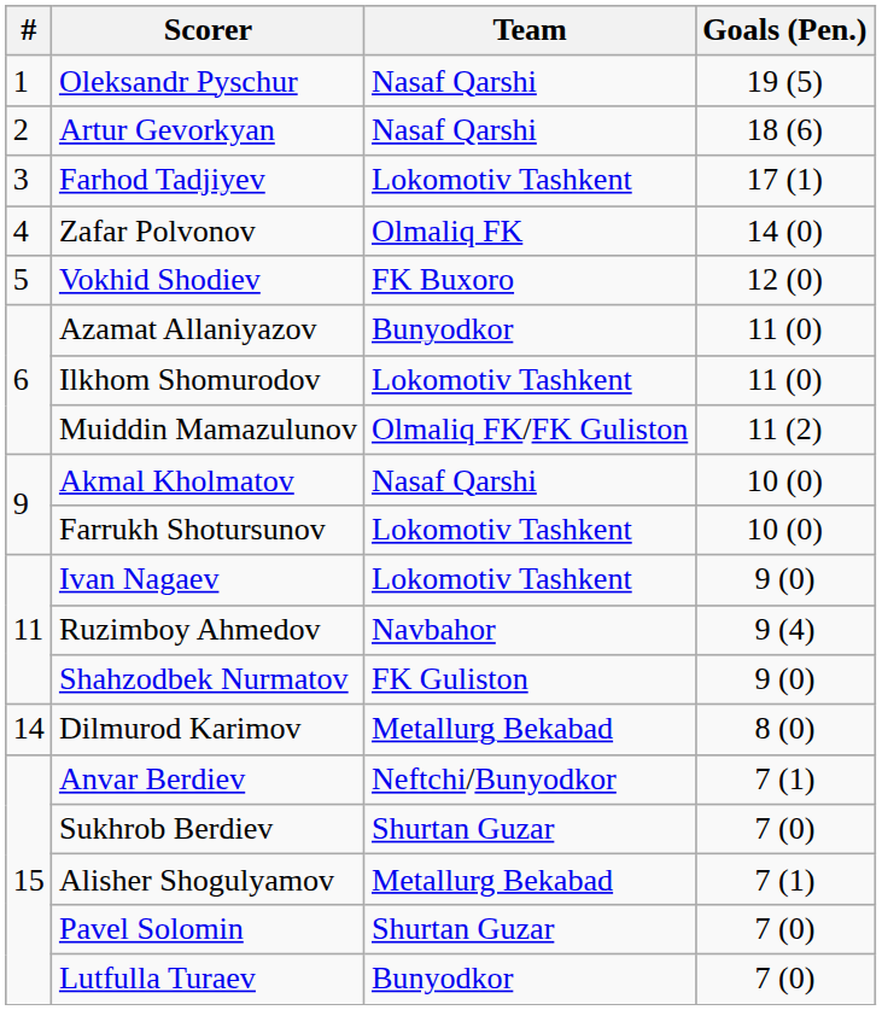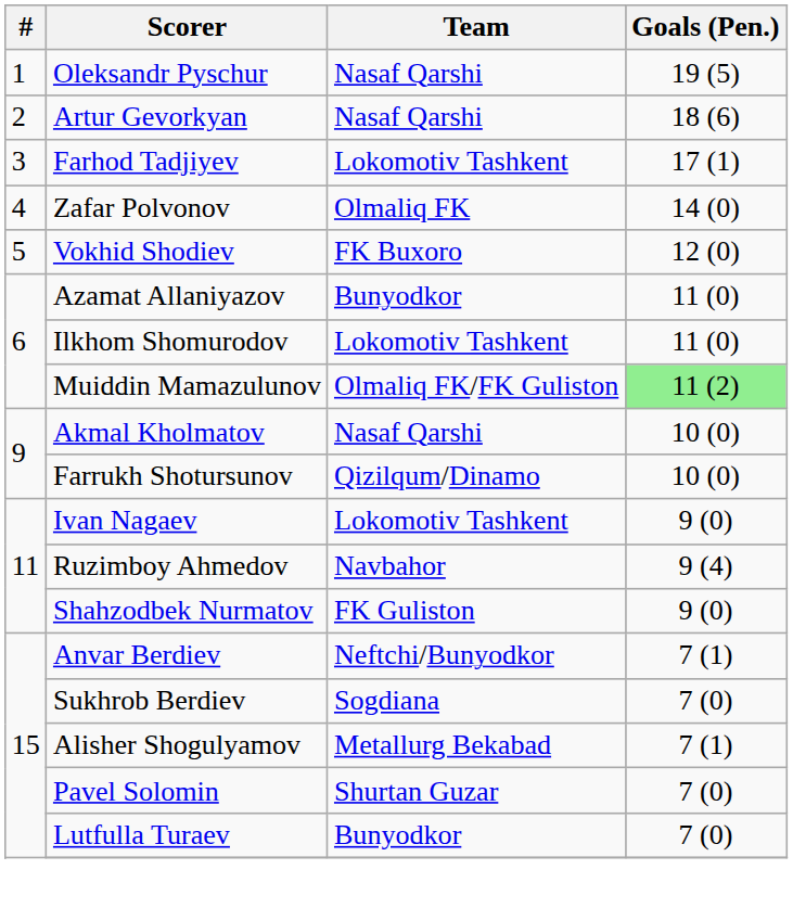Muiddin Mamazulunov | Goals (Pen.): no background -> lightgreen background
Farrukh Shotursunov | Team: Lokomotiv Tashkent -> Qizilqum/Dinamo
- row: 14 | Dilmurod Karimov | Metallurg Bekabad | 8 (0)
Sukhrob Berdiev | Team: Shurtan Guzar -> Sogdiana
